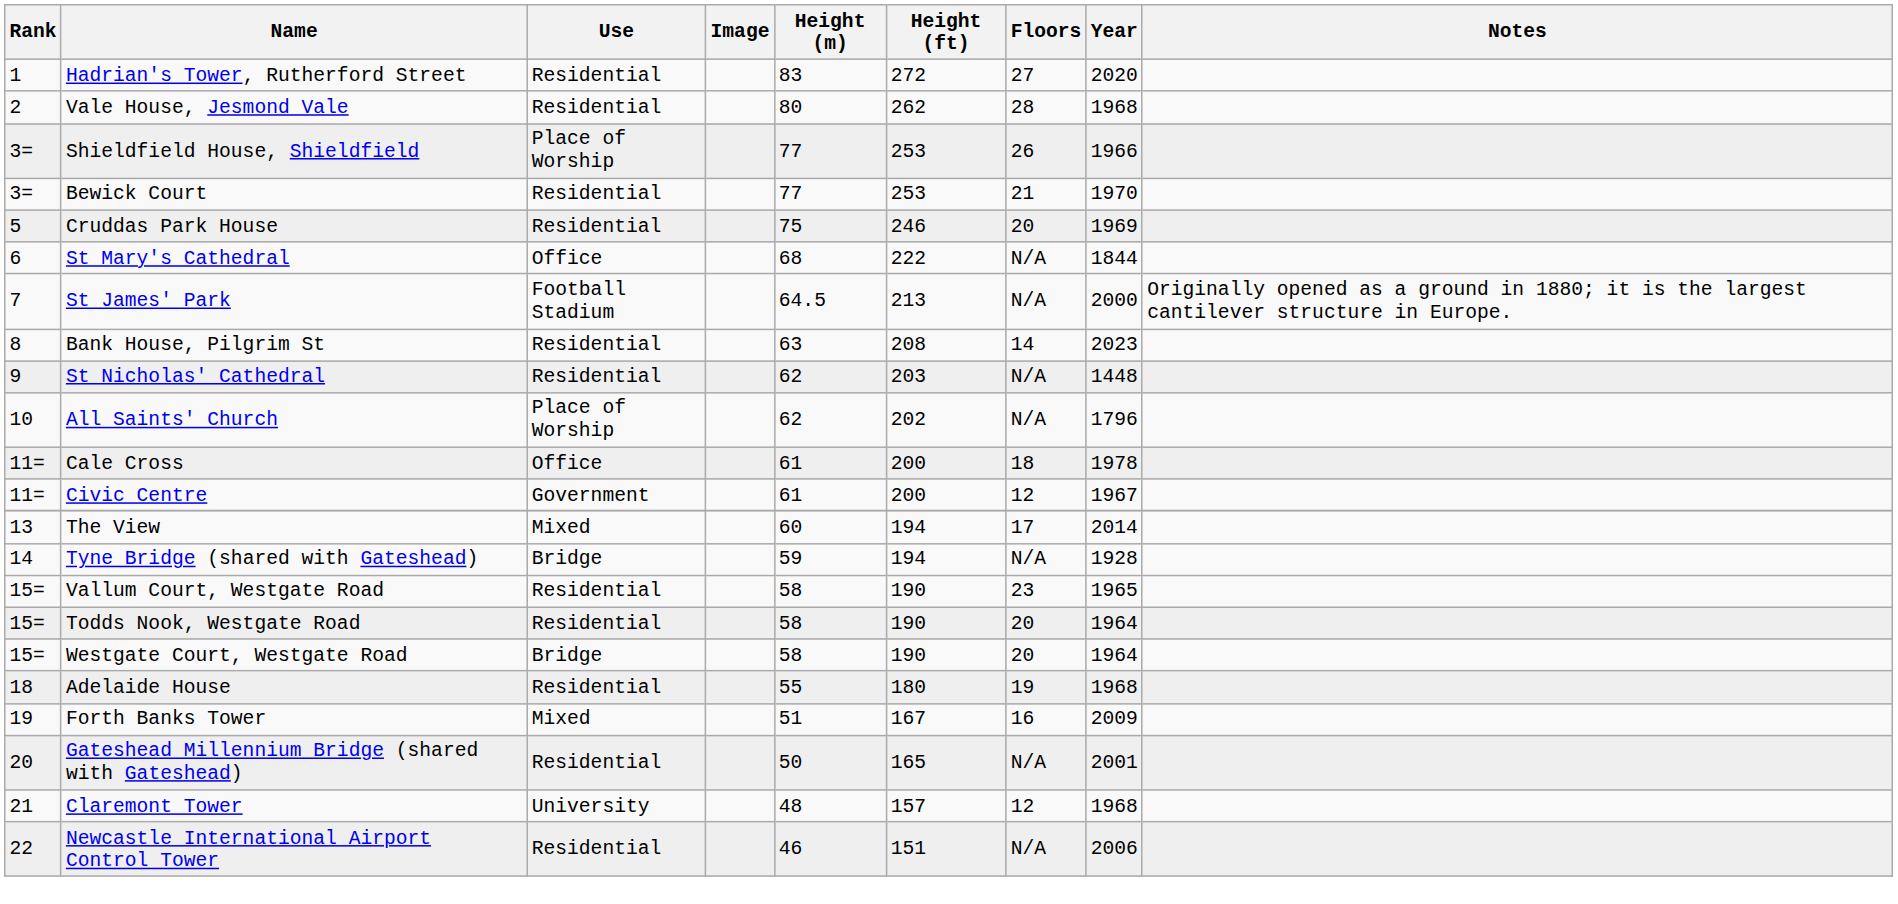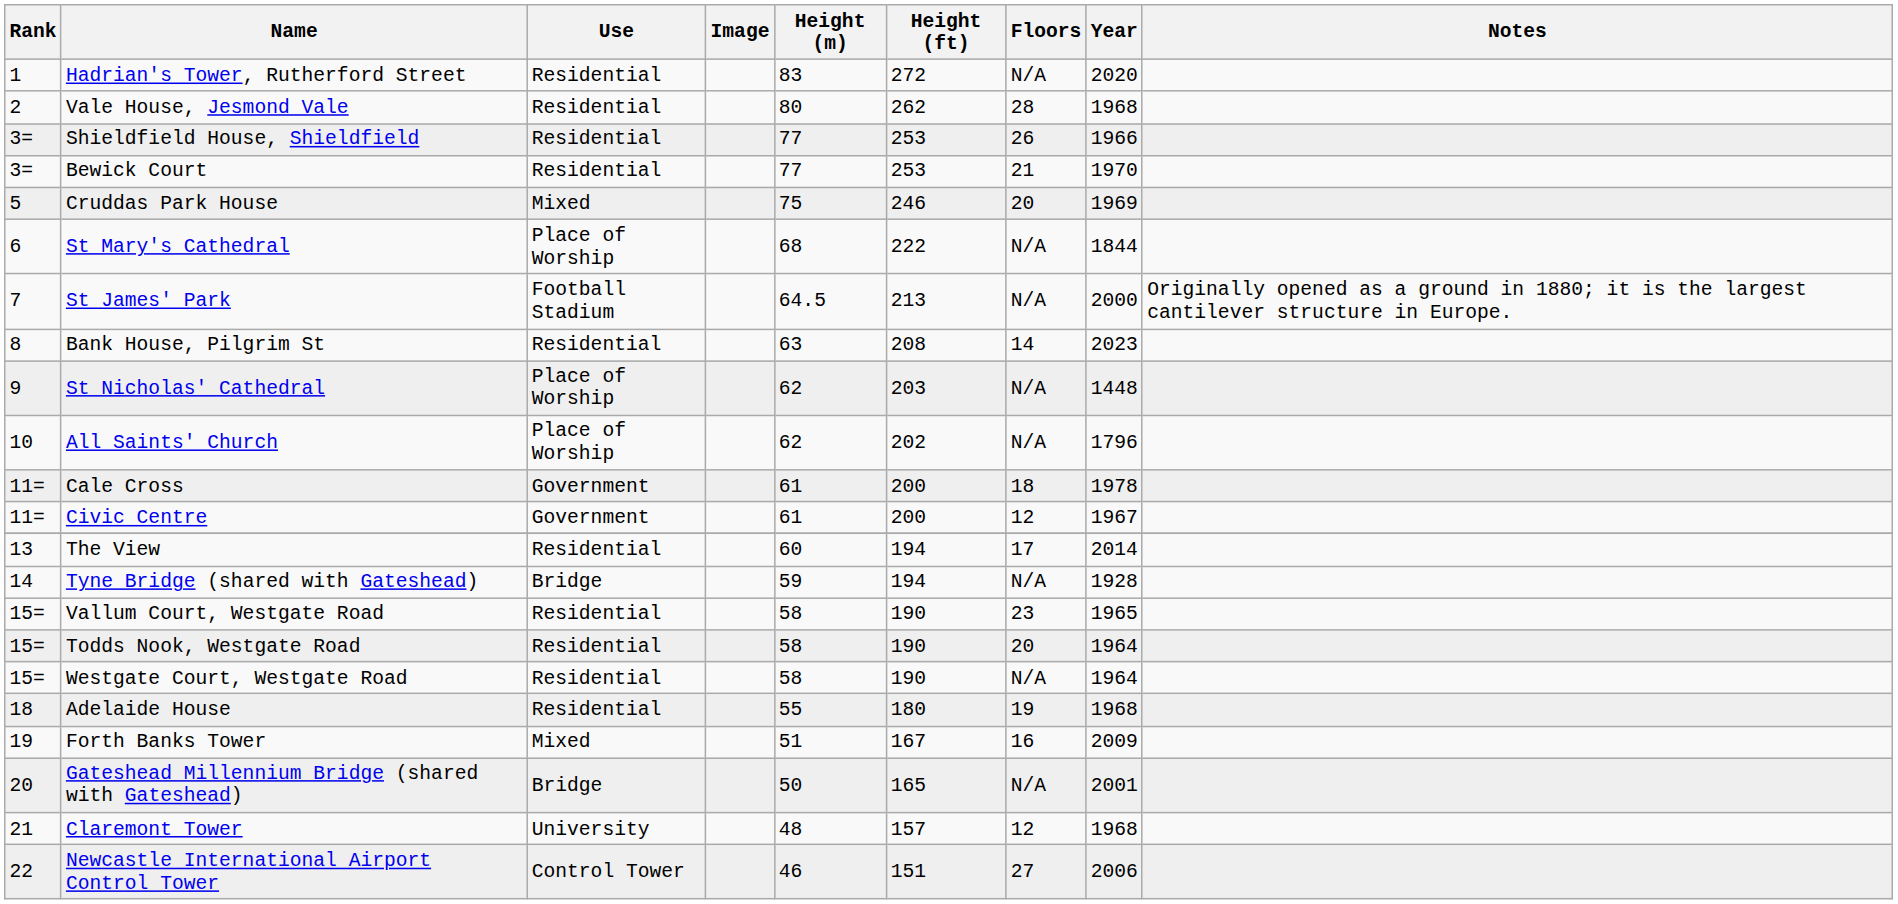Hadrian's Tower, Rutherford Street | Floors: 27 -> N/A
Shieldfield House, Shieldfield | Use: Place of Worship -> Residential
Cruddas Park House | Use: Residential -> Mixed
St Mary's Cathedral | Use: Office -> Place of Worship
St Nicholas' Cathedral | Use: Residential -> Place of Worship
Cale Cross | Use: Office -> Government
The View | Use: Mixed -> Residential
Westgate Court, Westgate Road | Use: Bridge -> Residential
Westgate Court, Westgate Road | Floors: 20 -> N/A
Gateshead Millennium Bridge (shared with Gateshead) | Use: Residential -> Bridge
Newcastle International Airport Control Tower | Use: Residential -> Control Tower
Newcastle International Airport Control Tower | Floors: N/A -> 27
